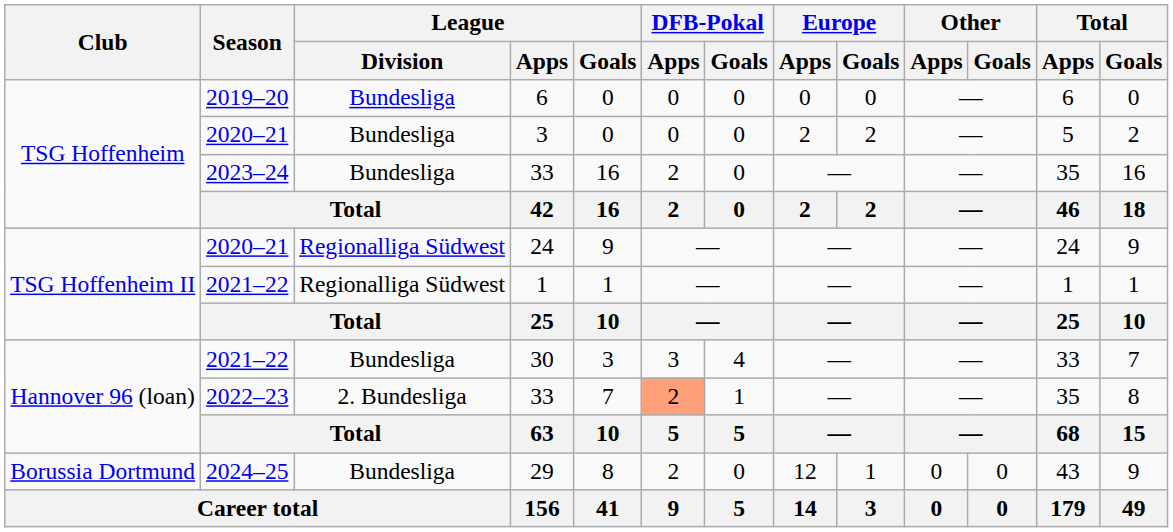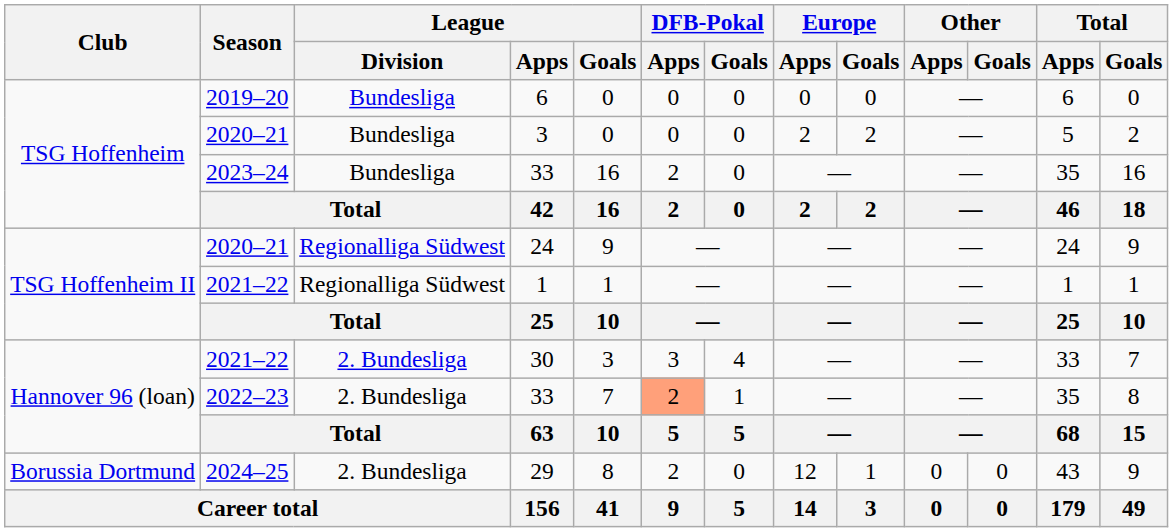30 | League / Division: Bundesliga -> 2. Bundesliga
29 | League / Division: Bundesliga -> 2. Bundesliga
